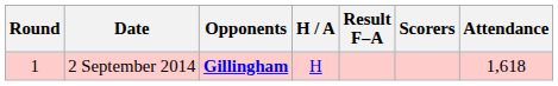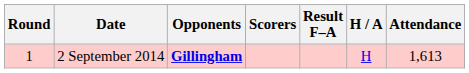columns swapped: H / A <-> Scorers
2 September 2014 | Attendance: 1,618 -> 1,613
